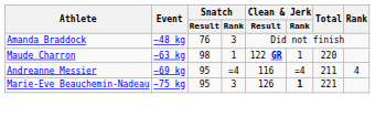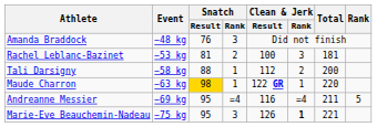+ row: Rachel Leblanc-Bazinet | −53 kg | 81 | 2 | 100 | 3 | 181
+ row: Tali Darsigny | −58 kg | 88 | 1 | 112 | 2 | 200
Maude Charron | Snatch / Result: no background -> gold background
Andreanne Messier | Rank: 4 -> 5
